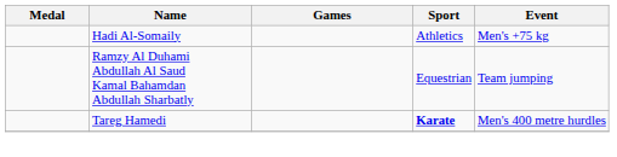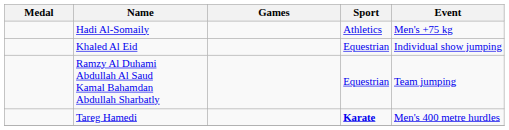+ row: Khaled Al Eid | Equestrian | Individual show jumping
